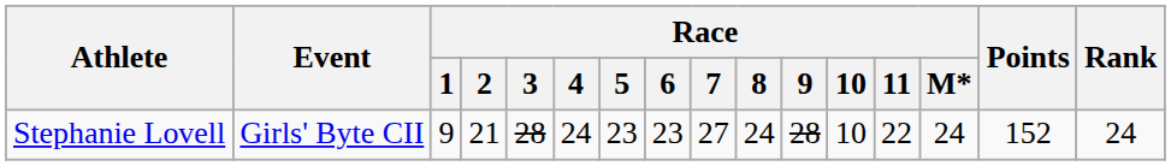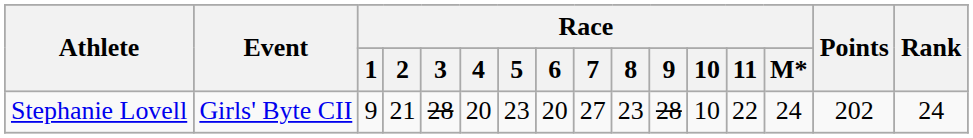Stephanie Lovell | Race / 4: 24 -> 20
Stephanie Lovell | Race / 6: 23 -> 20
Stephanie Lovell | Race / 8: 24 -> 23
Stephanie Lovell | Points: 152 -> 202
